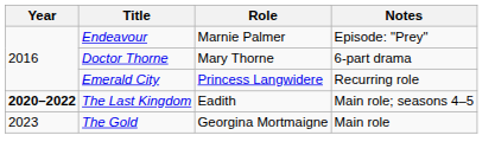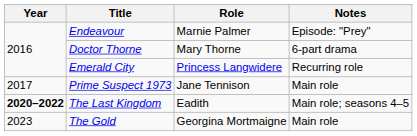+ row: 2017 | Prime Suspect 1973 | Jane Tennison | Main role
